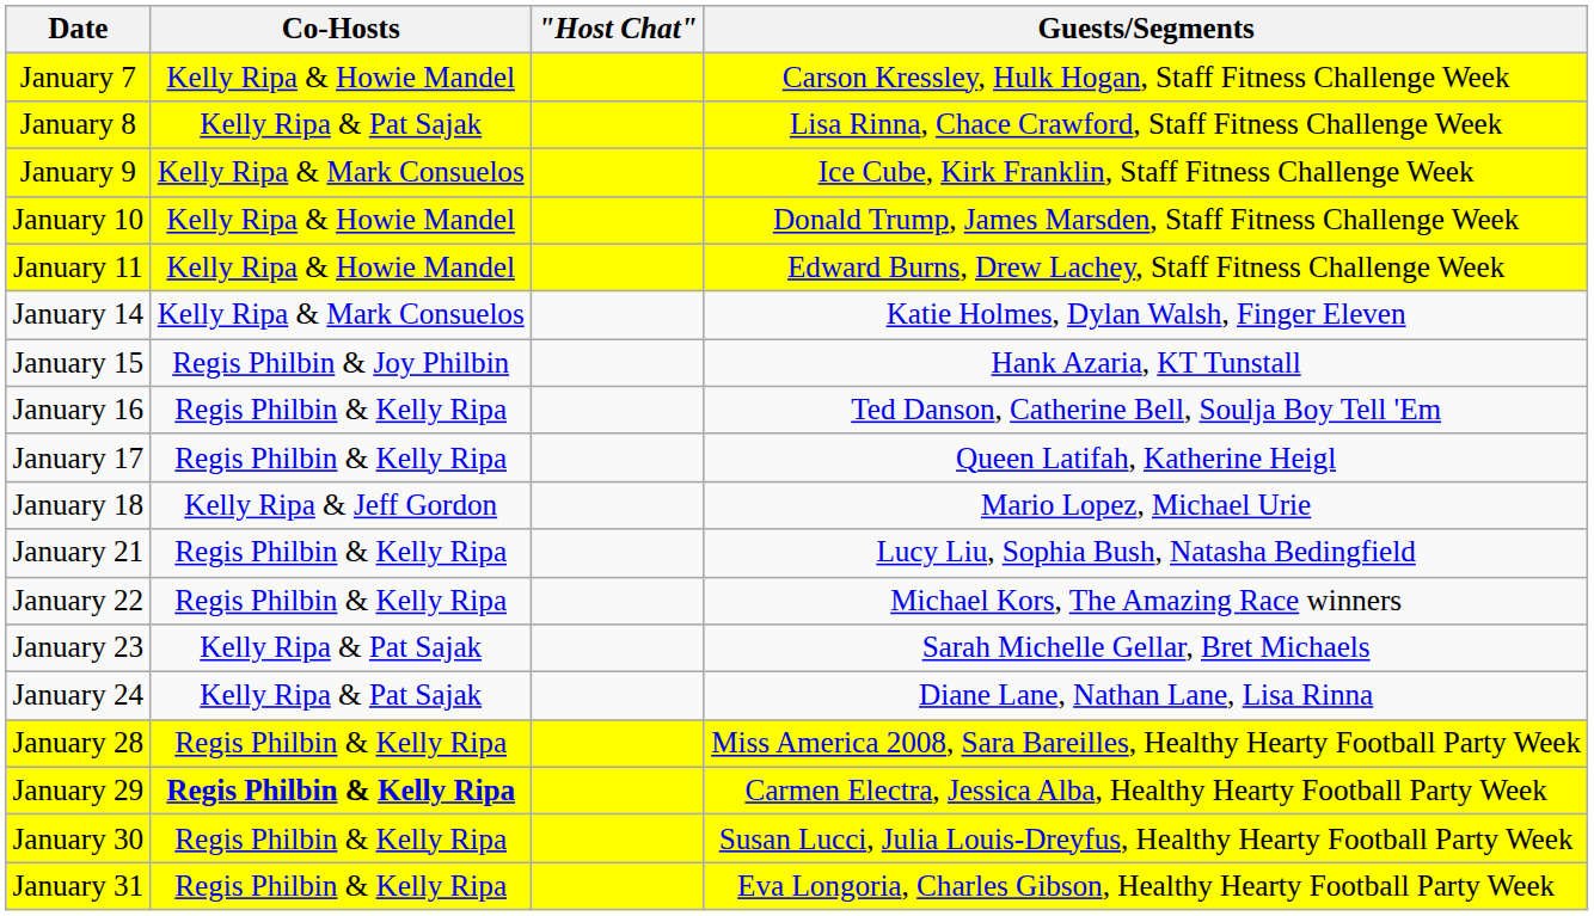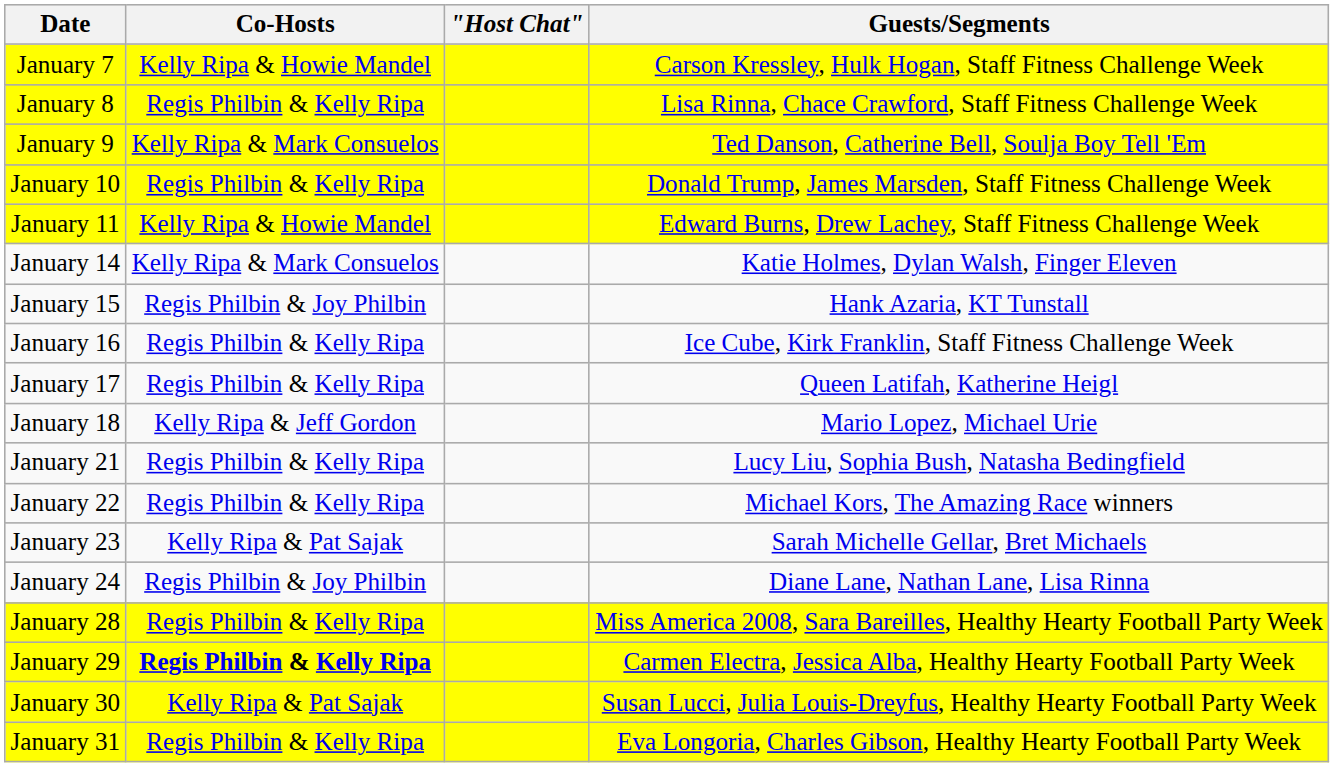January 8 | Co-Hosts: Kelly Ripa & Pat Sajak -> Regis Philbin & Kelly Ripa
January 9 | Guests/Segments: Ice Cube, Kirk Franklin, Staff Fitness Challenge Week -> Ted Danson, Catherine Bell, Soulja Boy Tell 'Em
January 10 | Co-Hosts: Kelly Ripa & Howie Mandel -> Regis Philbin & Kelly Ripa
January 16 | Guests/Segments: Ted Danson, Catherine Bell, Soulja Boy Tell 'Em -> Ice Cube, Kirk Franklin, Staff Fitness Challenge Week
January 24 | Co-Hosts: Kelly Ripa & Pat Sajak -> Regis Philbin & Joy Philbin
January 30 | Co-Hosts: Regis Philbin & Kelly Ripa -> Kelly Ripa & Pat Sajak
